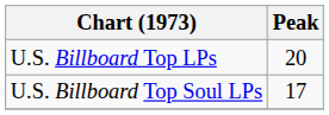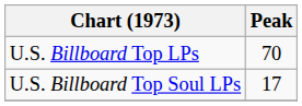U.S. Billboard Top LPs | Peak: 20 -> 70
